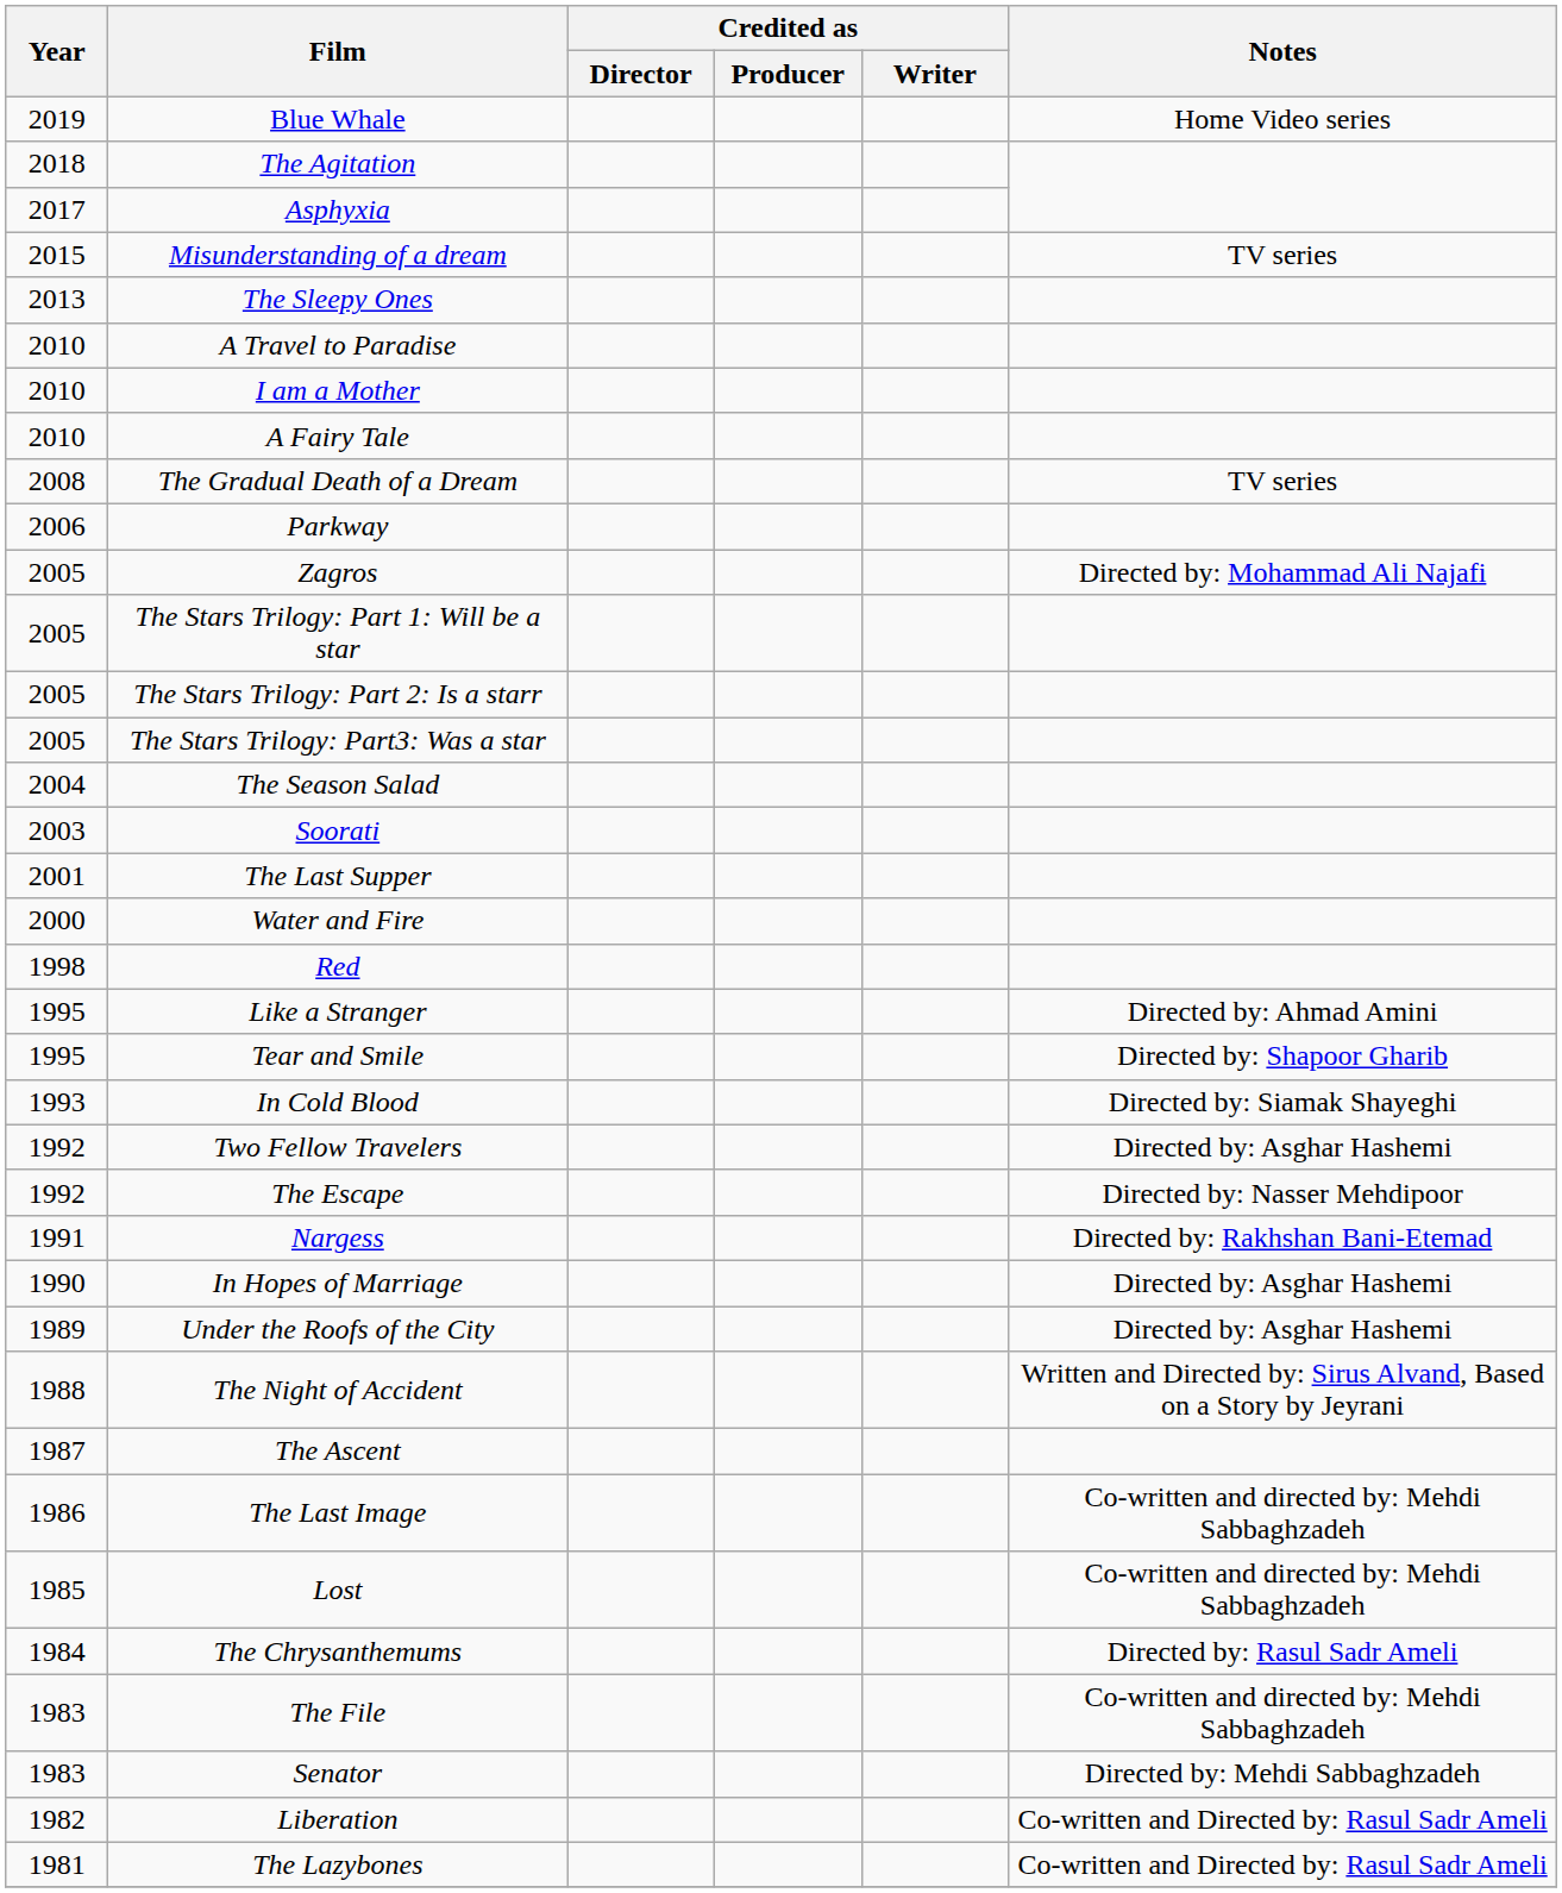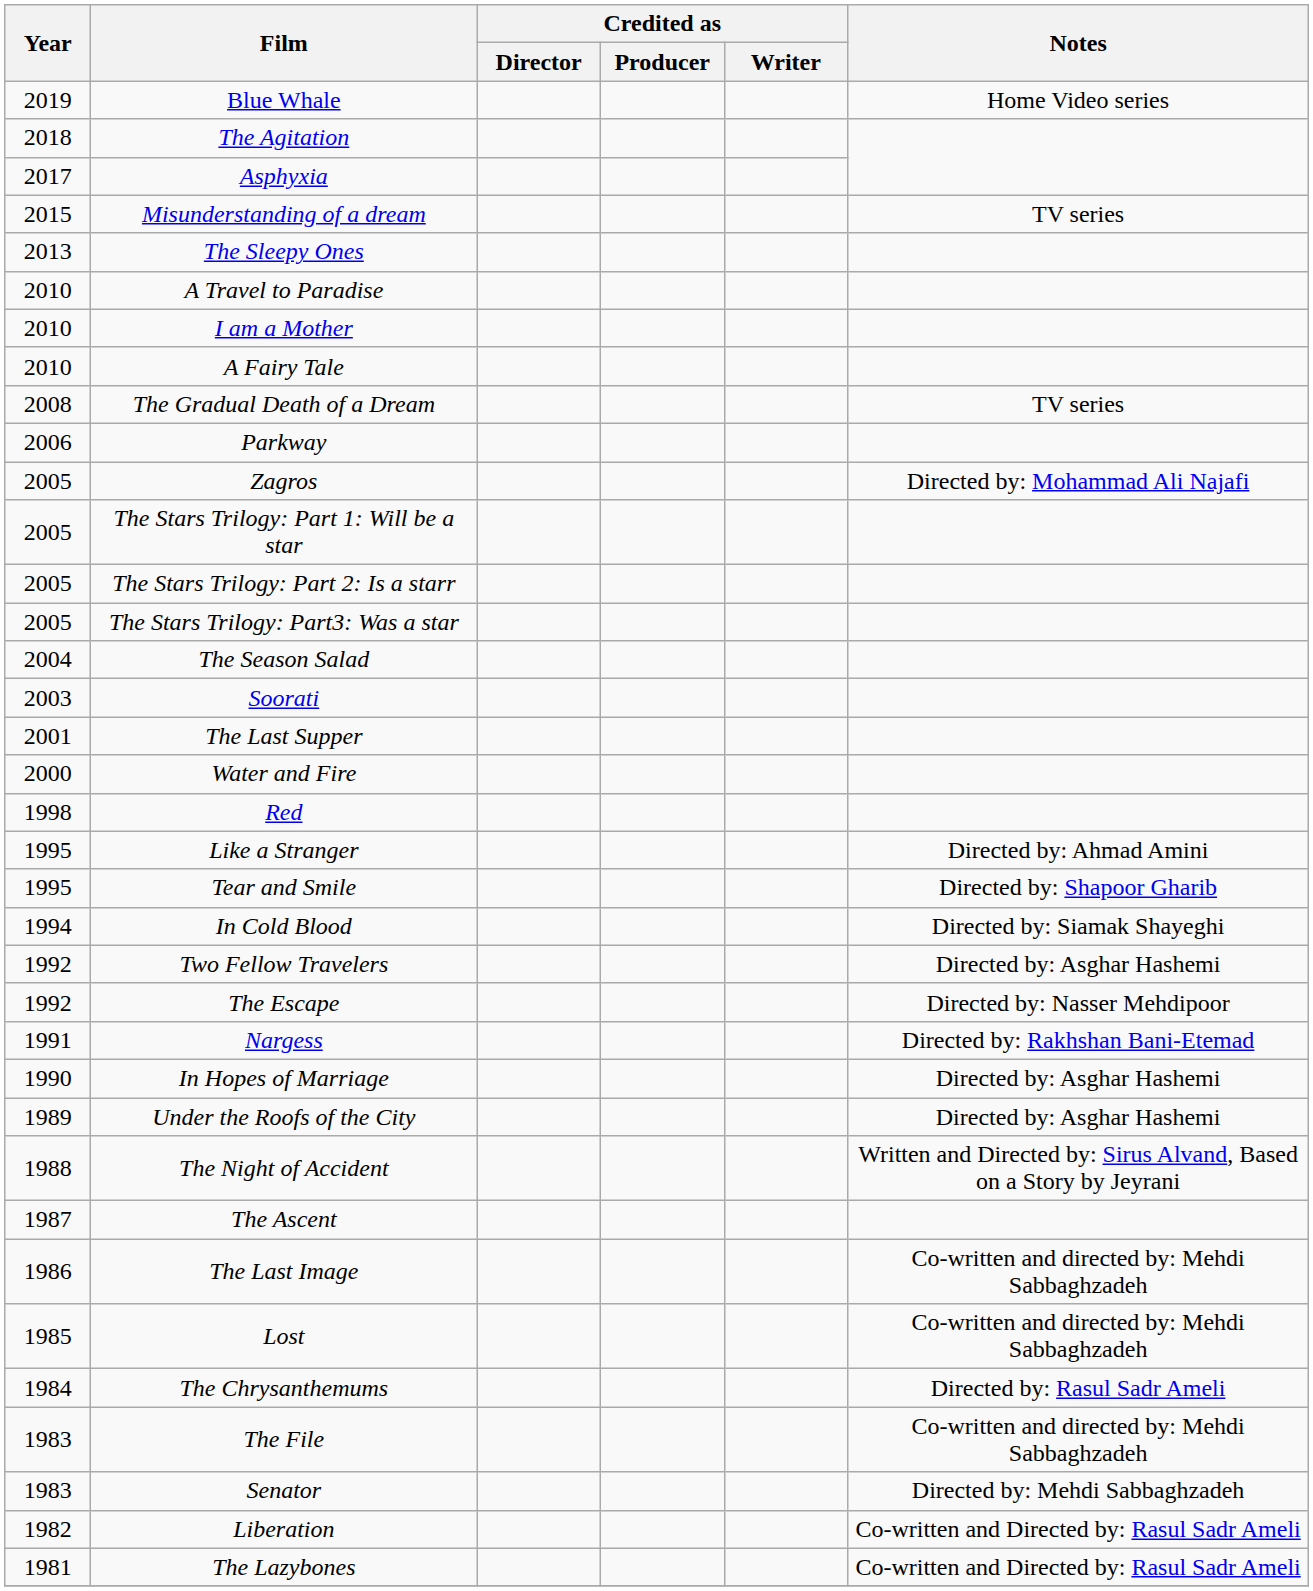In Cold Blood | Year: 1993 -> 1994
